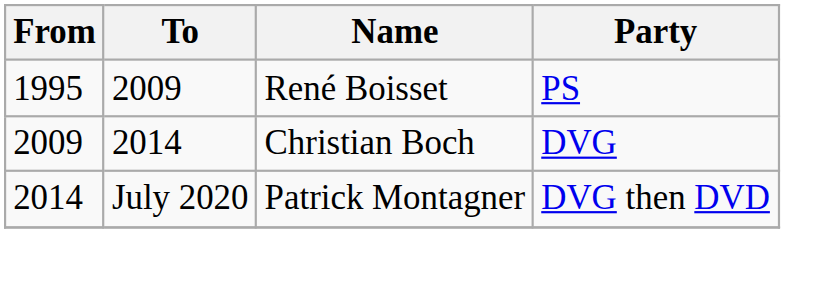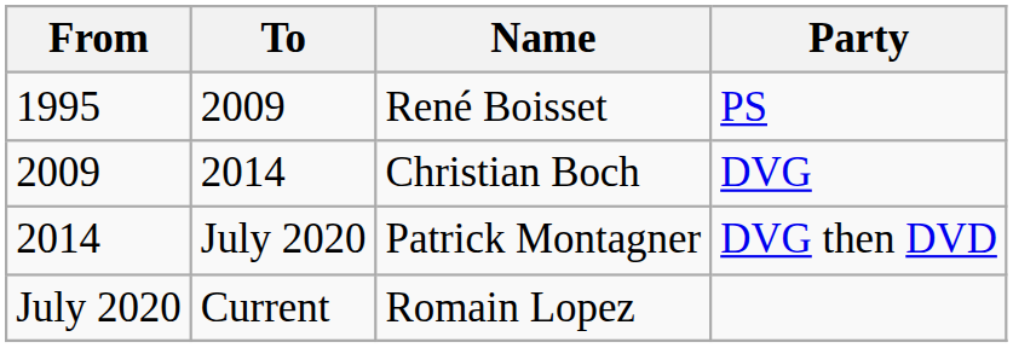+ row: July 2020 | Current | Romain Lopez
